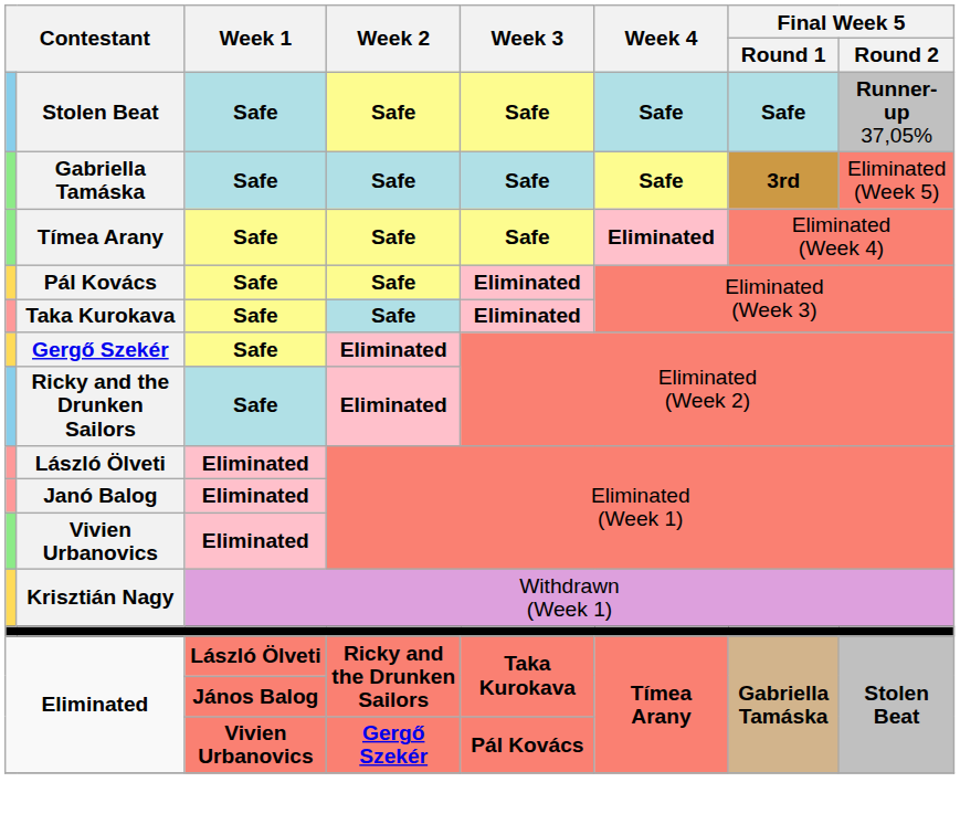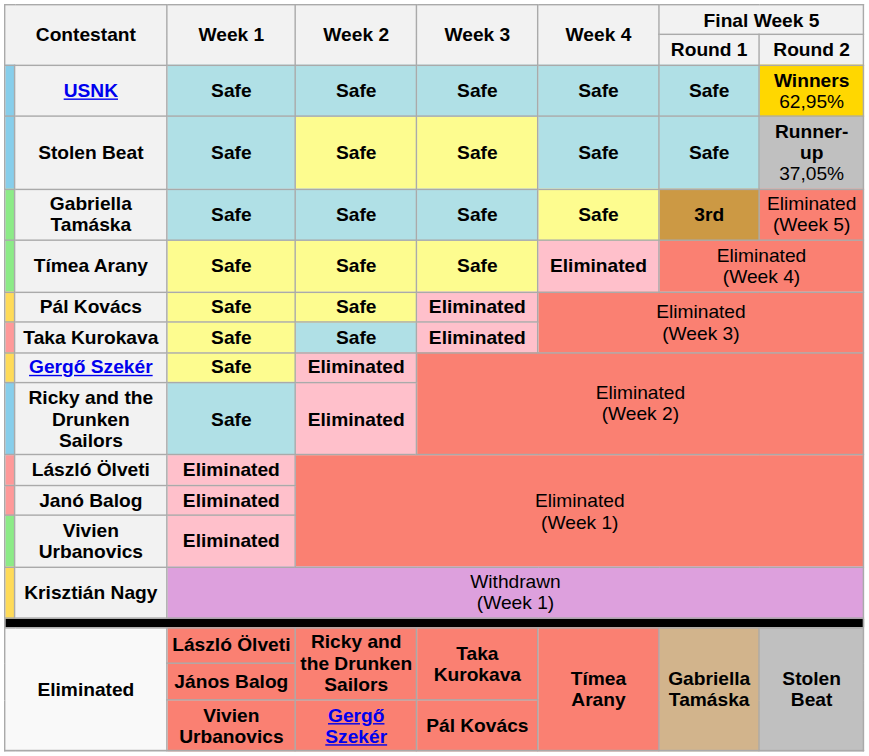+ row: USNK | Safe | Safe | Safe | Safe | Safe | Winners 62,95%
